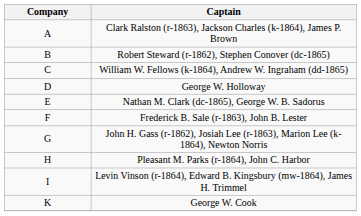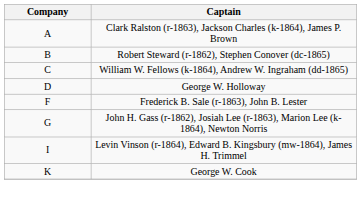- row: E | Nathan M. Clark (dc-1865), George W. B. Sadorus
- row: H | Pleasant M. Parks (r-1864), John C. Harbor
